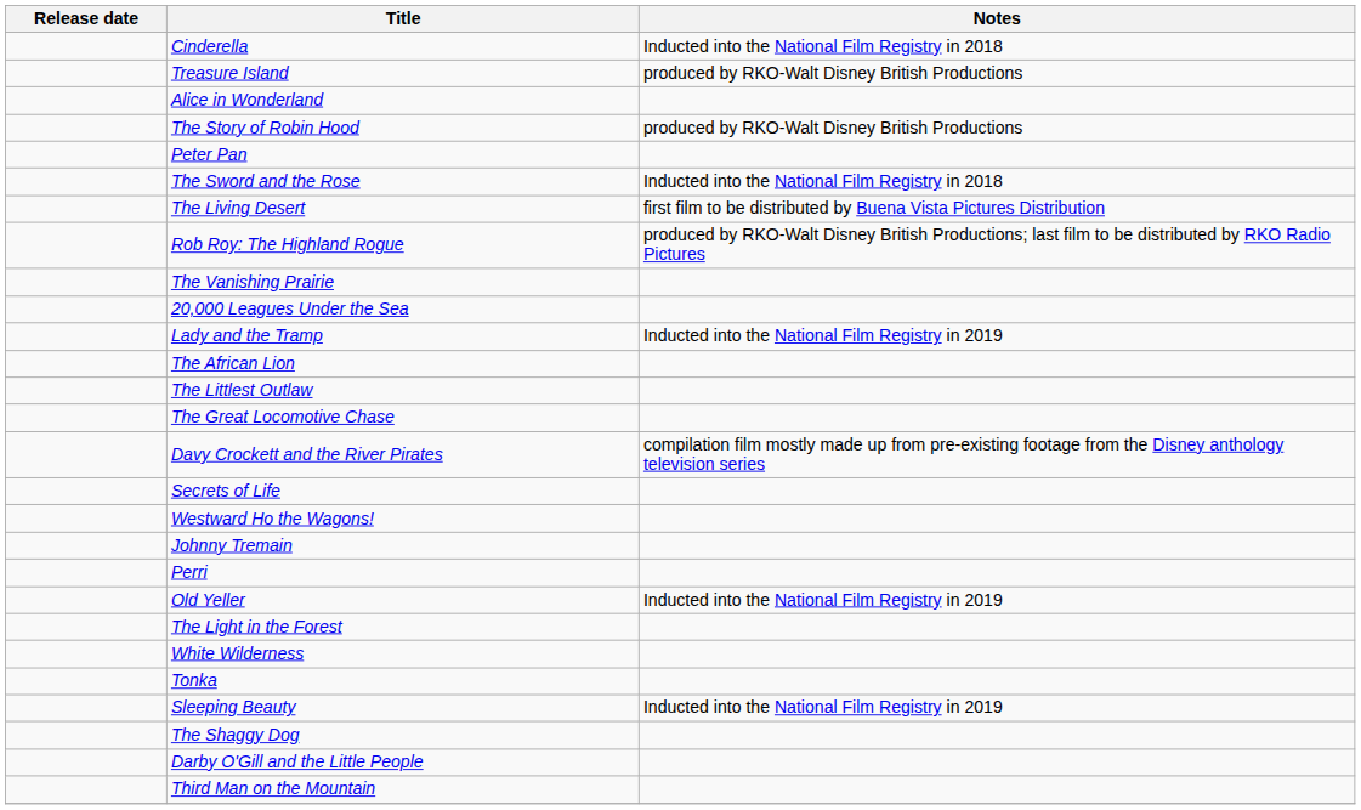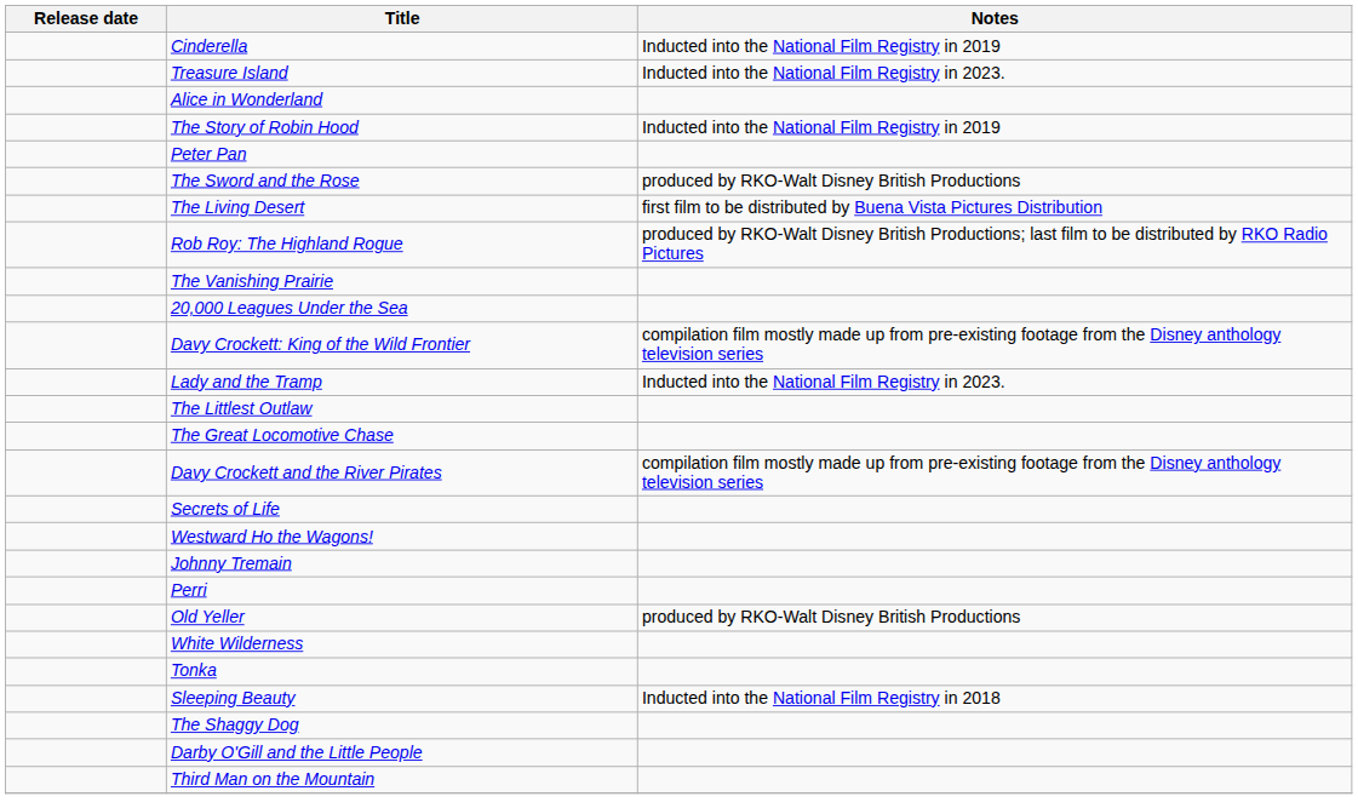Cinderella | Notes: Inducted into the National Film Registry in 2018 -> Inducted into the National Film Registry in 2019
Treasure Island | Notes: produced by RKO-Walt Disney British Productions -> Inducted into the National Film Registry in 2023.
The Story of Robin Hood | Notes: produced by RKO-Walt Disney British Productions -> Inducted into the National Film Registry in 2019
The Sword and the Rose | Notes: Inducted into the National Film Registry in 2018 -> produced by RKO-Walt Disney British Productions
+ row: Davy Crockett: King of the Wild Frontier | compilation film mostly made up from pre-existing footage from the Disney anthology television series
Lady and the Tramp | Notes: Inducted into the National Film Registry in 2019 -> Inducted into the National Film Registry in 2023.
- row: The African Lion
Old Yeller | Notes: Inducted into the National Film Registry in 2019 -> produced by RKO-Walt Disney British Productions
- row: The Light in the Forest
Sleeping Beauty | Notes: Inducted into the National Film Registry in 2019 -> Inducted into the National Film Registry in 2018
